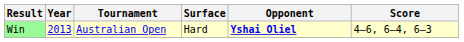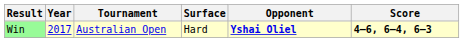Win | Year: 2013 -> 2017
Win | Score: normal -> bold
